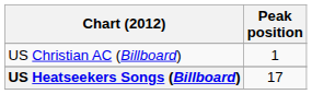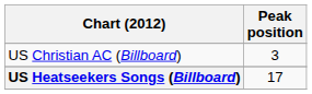US Christian AC (Billboard) | Peak position: 1 -> 3
